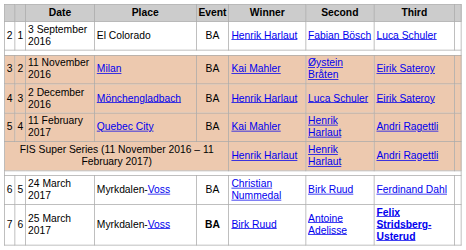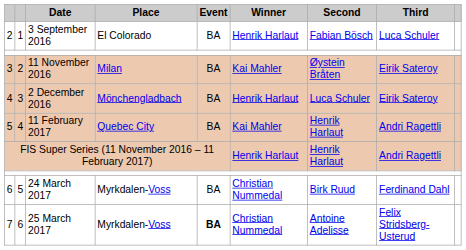7 | Winner: Birk Ruud -> Christian Nummedal
7 | Third: bold -> normal
